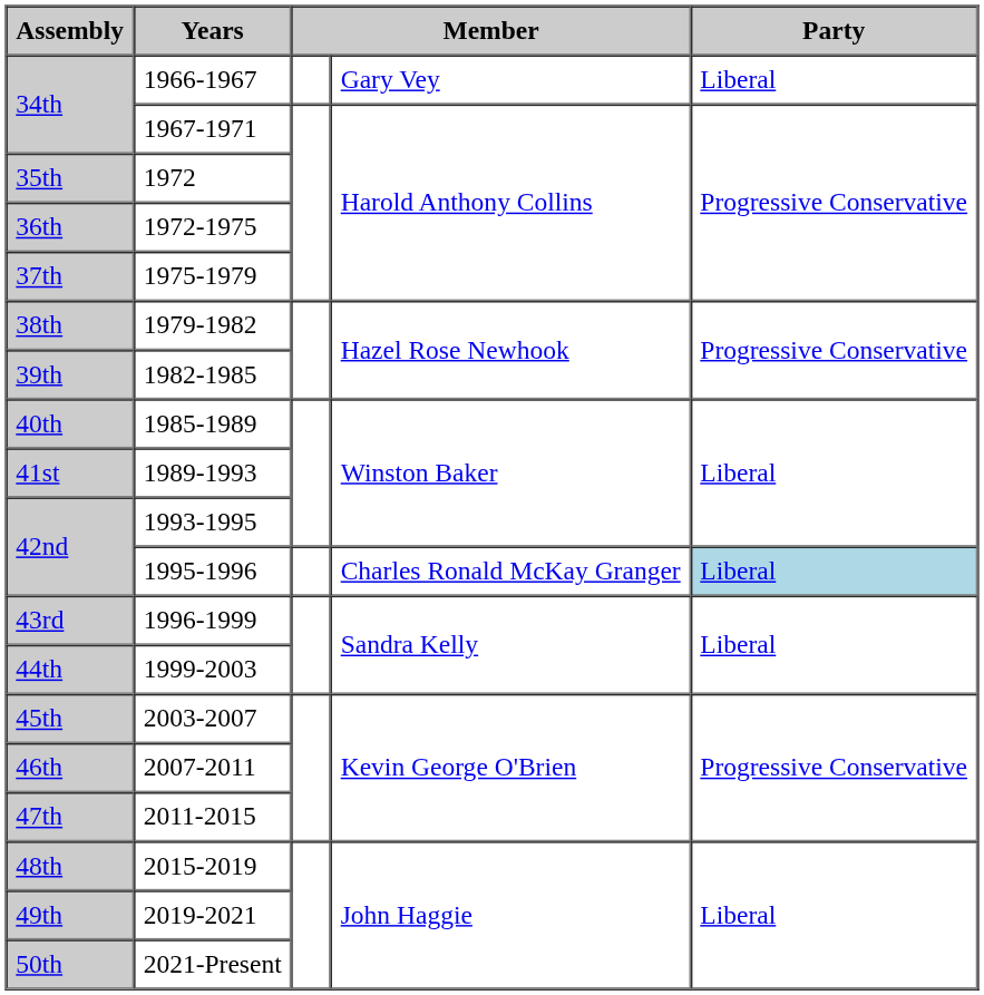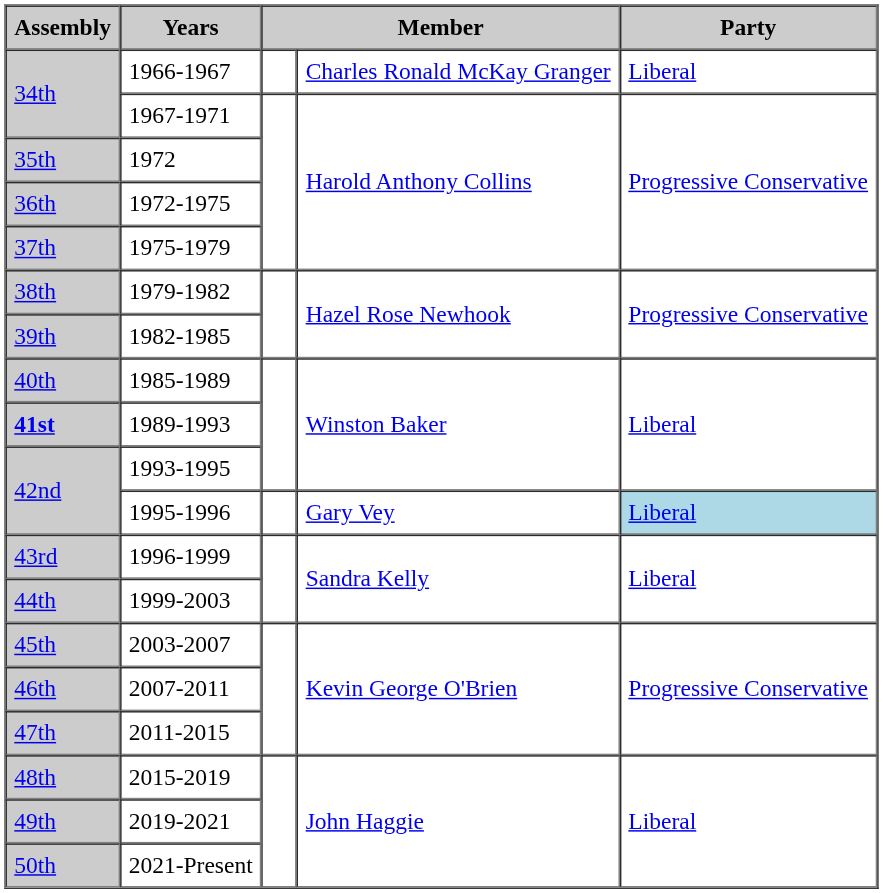1966-1967 | column 4: Gary Vey -> Charles Ronald McKay Granger
1989-1993 | Assembly: normal -> bold
1995-1996 | column 4: Charles Ronald McKay Granger -> Gary Vey
